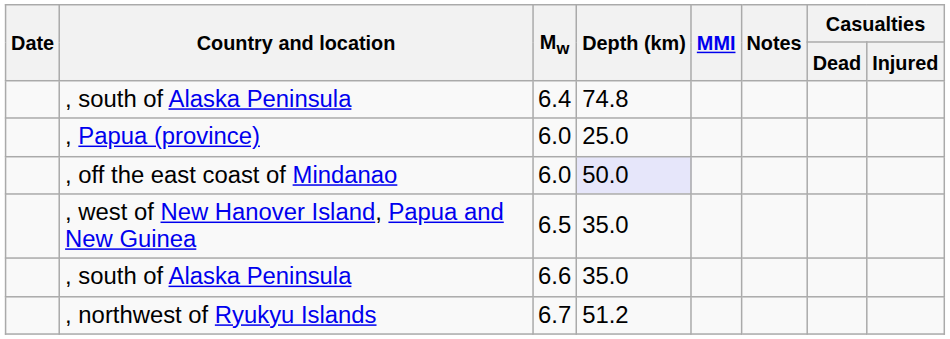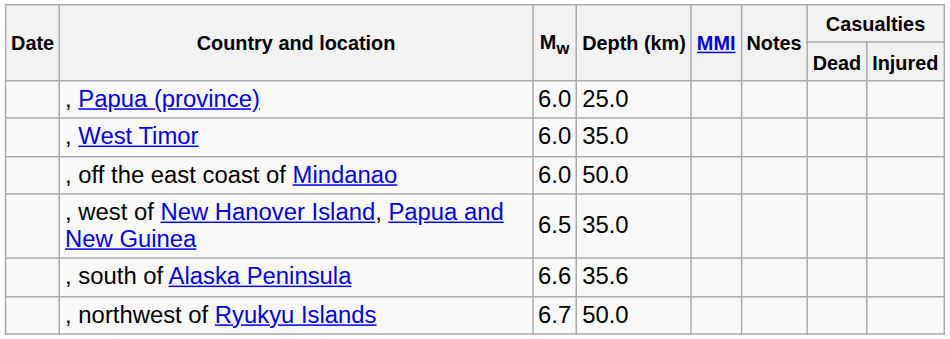- row: , south of Alaska Peninsula | 6.4 | 74.8
+ row: , West Timor | 6.0 | 35.0
, off the east coast of Mindanao | Depth (km): lavender background -> no background
, south of Alaska Peninsula / 6.6 | Depth (km): 35.0 -> 35.6
, northwest of Ryukyu Islands | Depth (km): 51.2 -> 50.0
